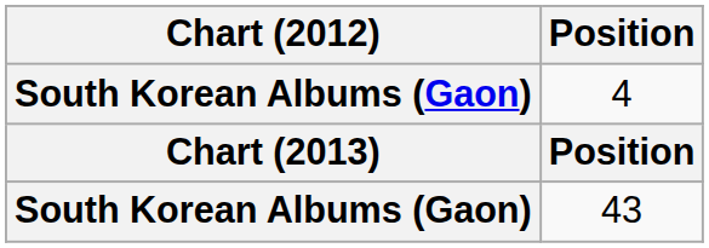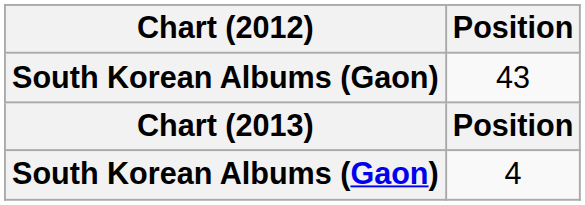rows swapped: 4 <-> 43
